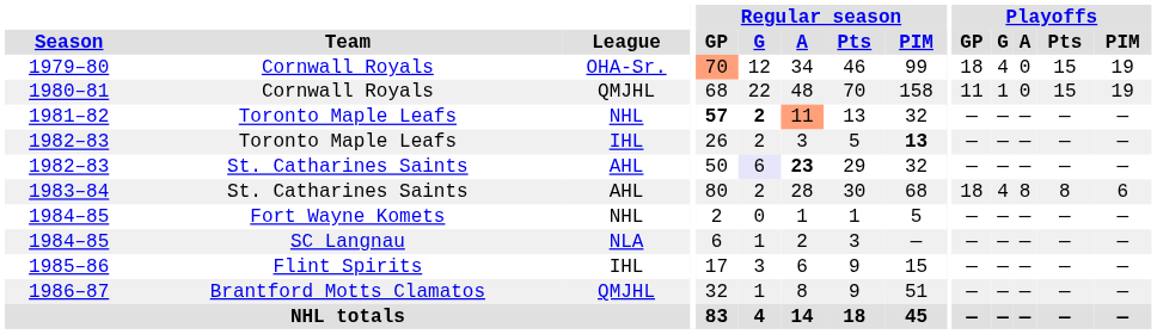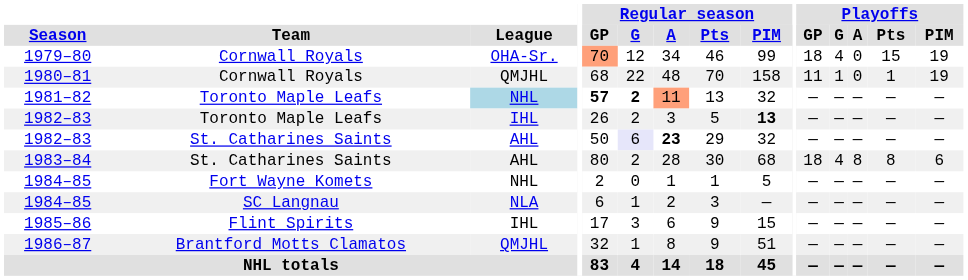1980–81 | Playoffs / Pts: 15 -> 1
1981–82 | League: no background -> lightblue background
